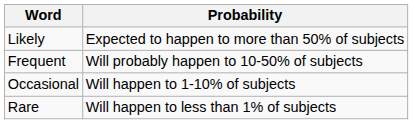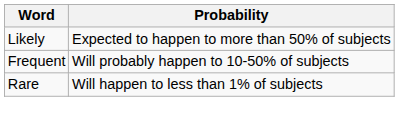- row: Occasional | Will happen to 1-10% of subjects
